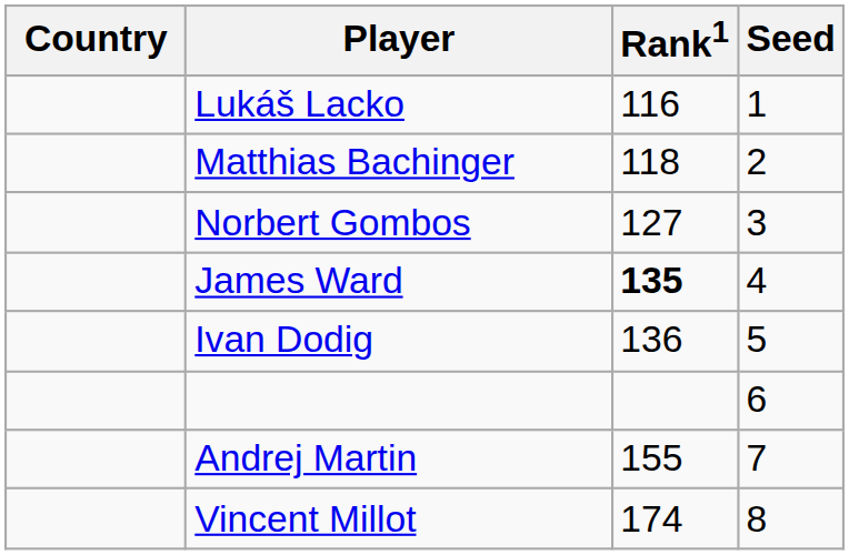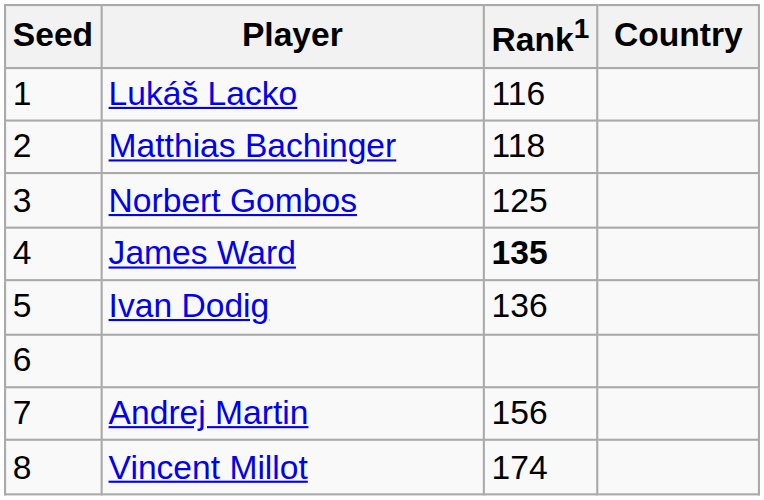columns swapped: Country <-> Seed
Norbert Gombos | Rank1: 127 -> 125
Andrej Martin | Rank1: 155 -> 156
